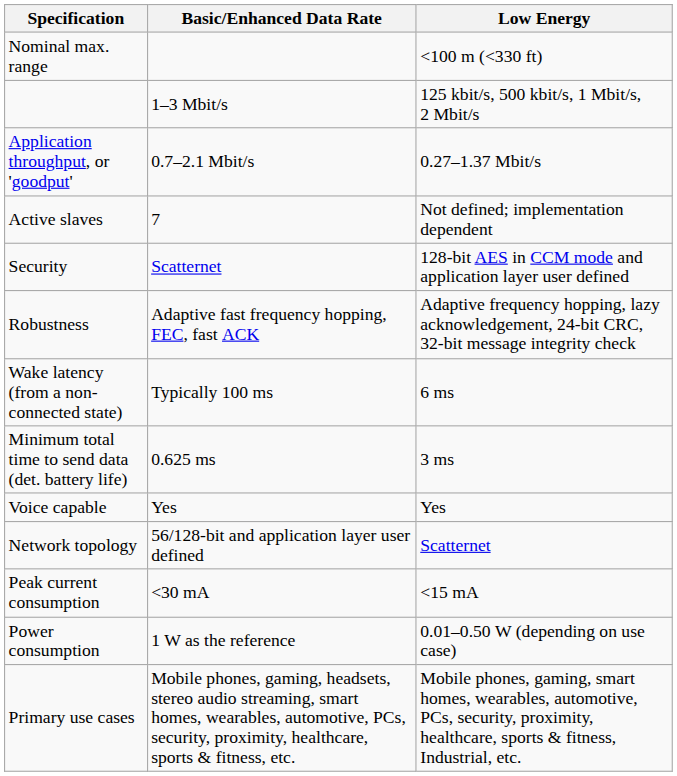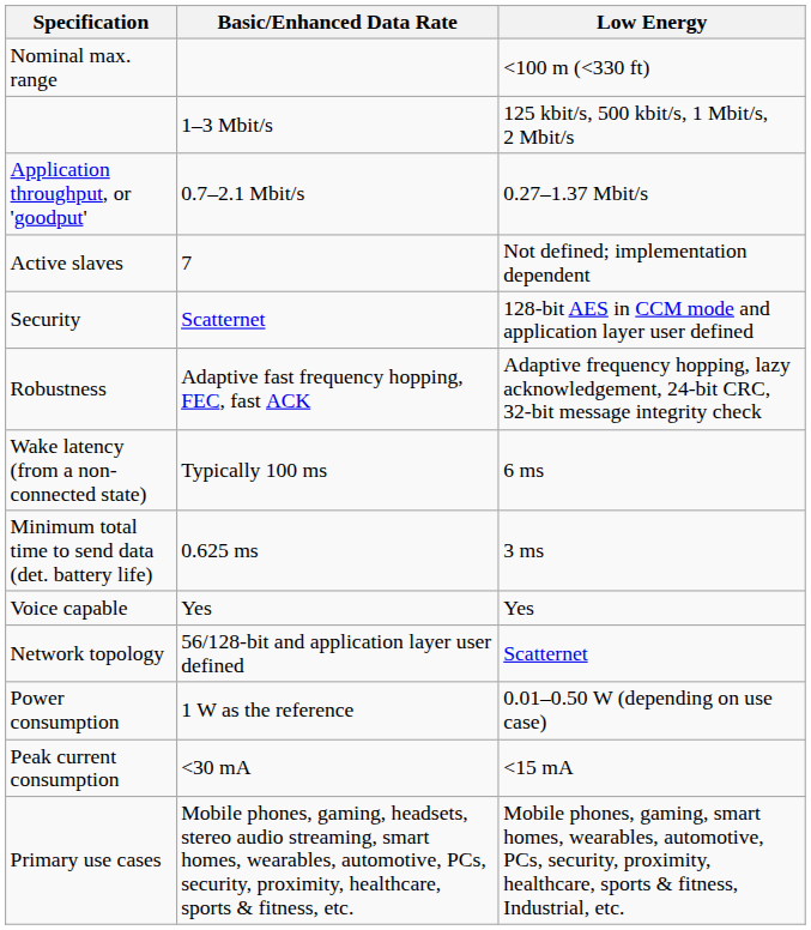rows swapped: Power consumption <-> Peak current consumption
